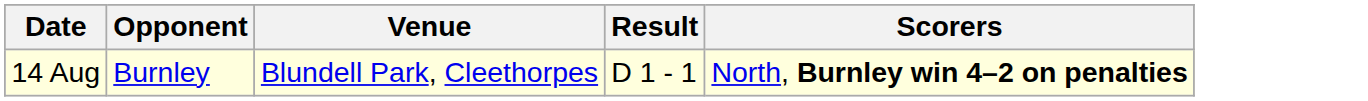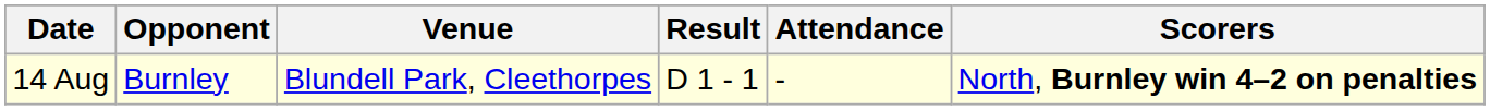+ column: Attendance | -
